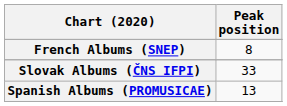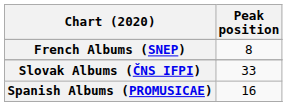Spanish Albums (PROMUSICAE) | Peak position: 13 -> 16
